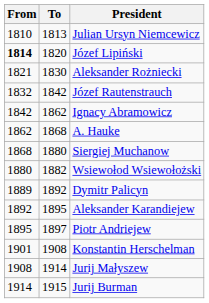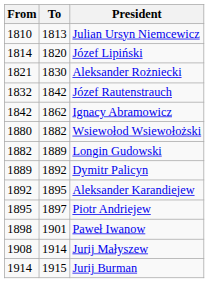Józef Lipiński | From: bold -> normal
- row: 1862 | 1868 | A. Hauke
- row: 1868 | 1880 | Siergiej Muchanow
+ row: 1882 | 1889 | Longin Gudowski
+ row: 1898 | 1901 | Paweł Iwanow
- row: 1901 | 1908 | Konstantin Herschelman
